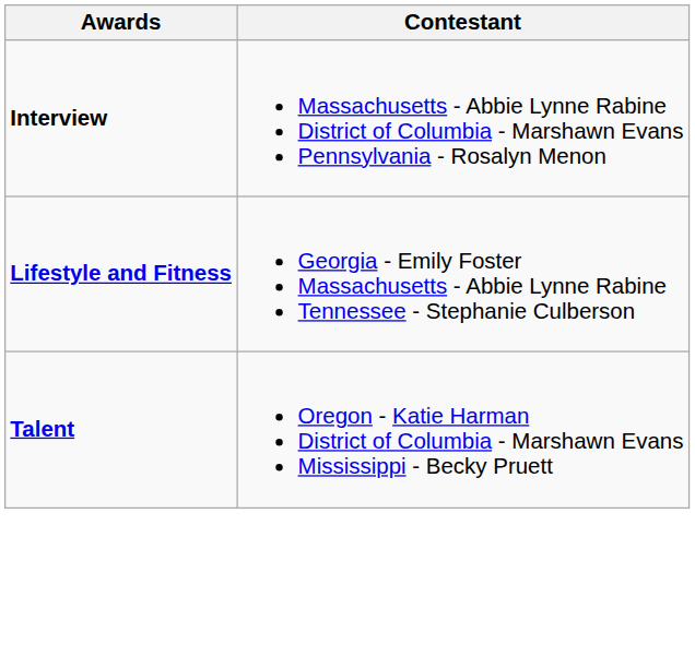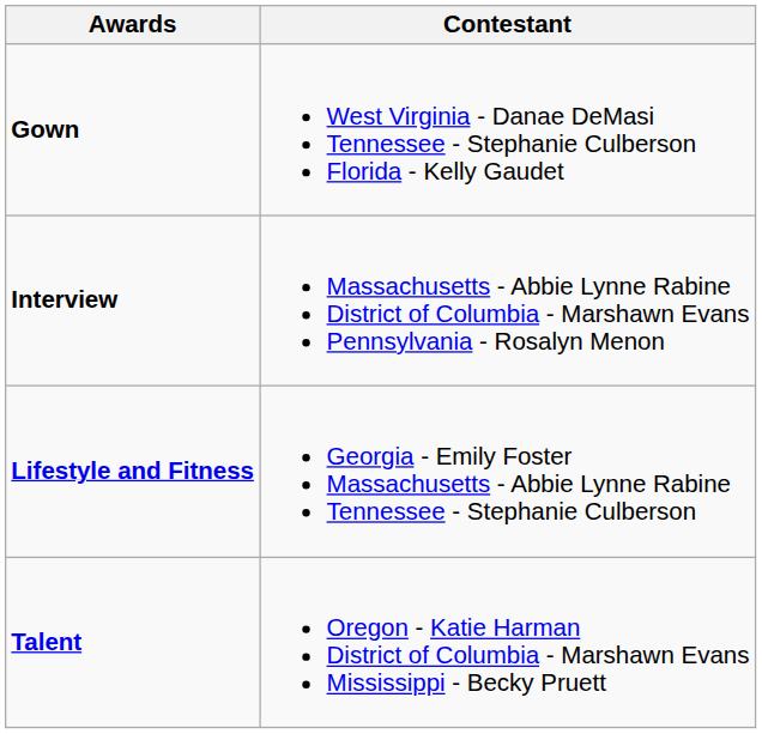+ row: Gown | West Virginia - Danae DeMasi Tennessee - Stephanie Culberson Florida - Kelly Gaudet
